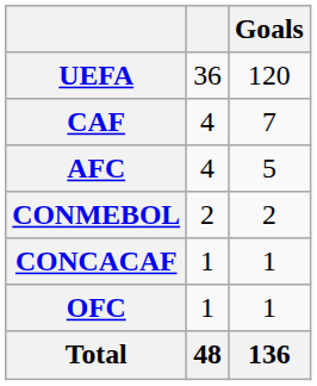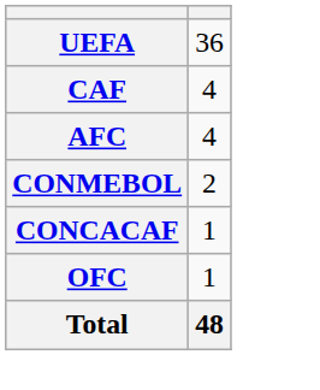- column: Goals | 120 | 7 | 5 | 2 | 1 | 1 | 136
